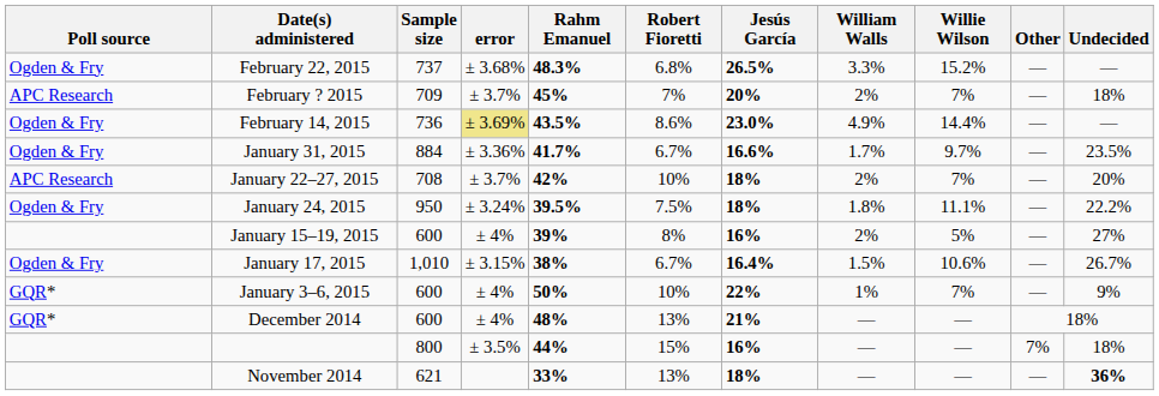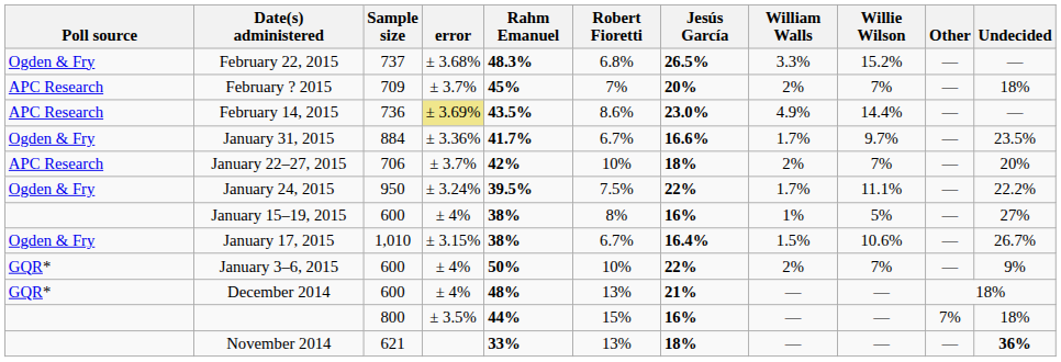February 14, 2015 | Poll source: Ogden & Fry -> APC Research
January 22–27, 2015 | Sample size: 708 -> 706
January 24, 2015 | Jesús García: 18% -> 22%
January 24, 2015 | William Walls: 1.8% -> 1.7%
January 15–19, 2015 | Rahm Emanuel: 39% -> 38%
January 15–19, 2015 | William Walls: 2% -> 1%
January 3–6, 2015 | William Walls: 1% -> 2%
